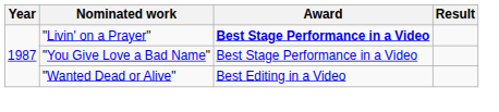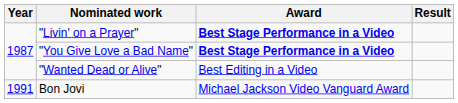"You Give Love a Bad Name" | Award: normal -> bold
+ row: 1991 | Bon Jovi | Michael Jackson Video Vanguard Award
